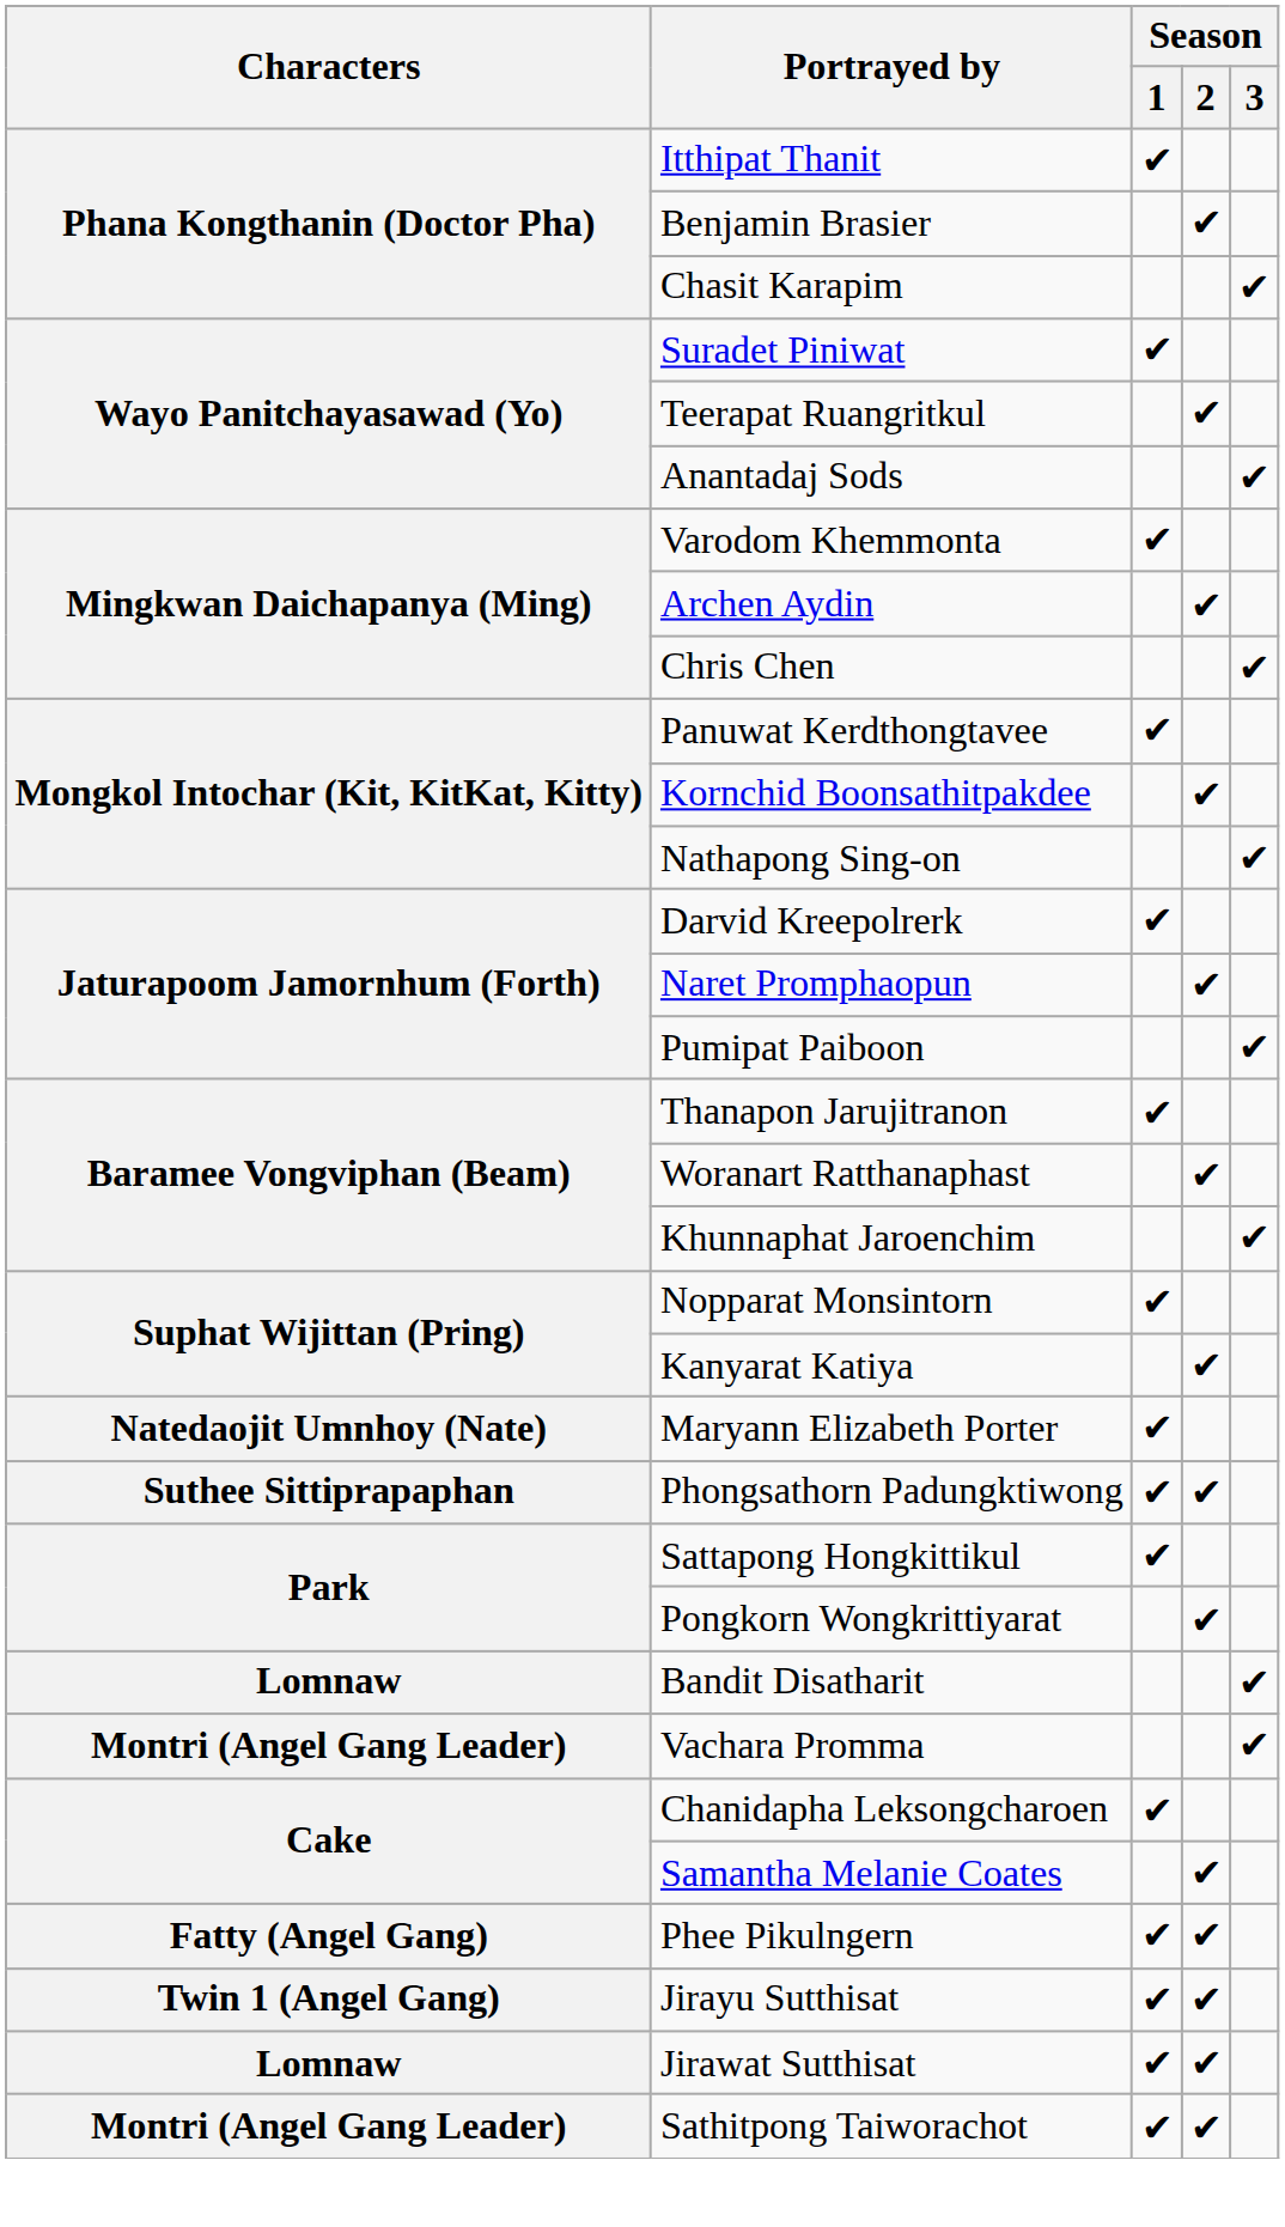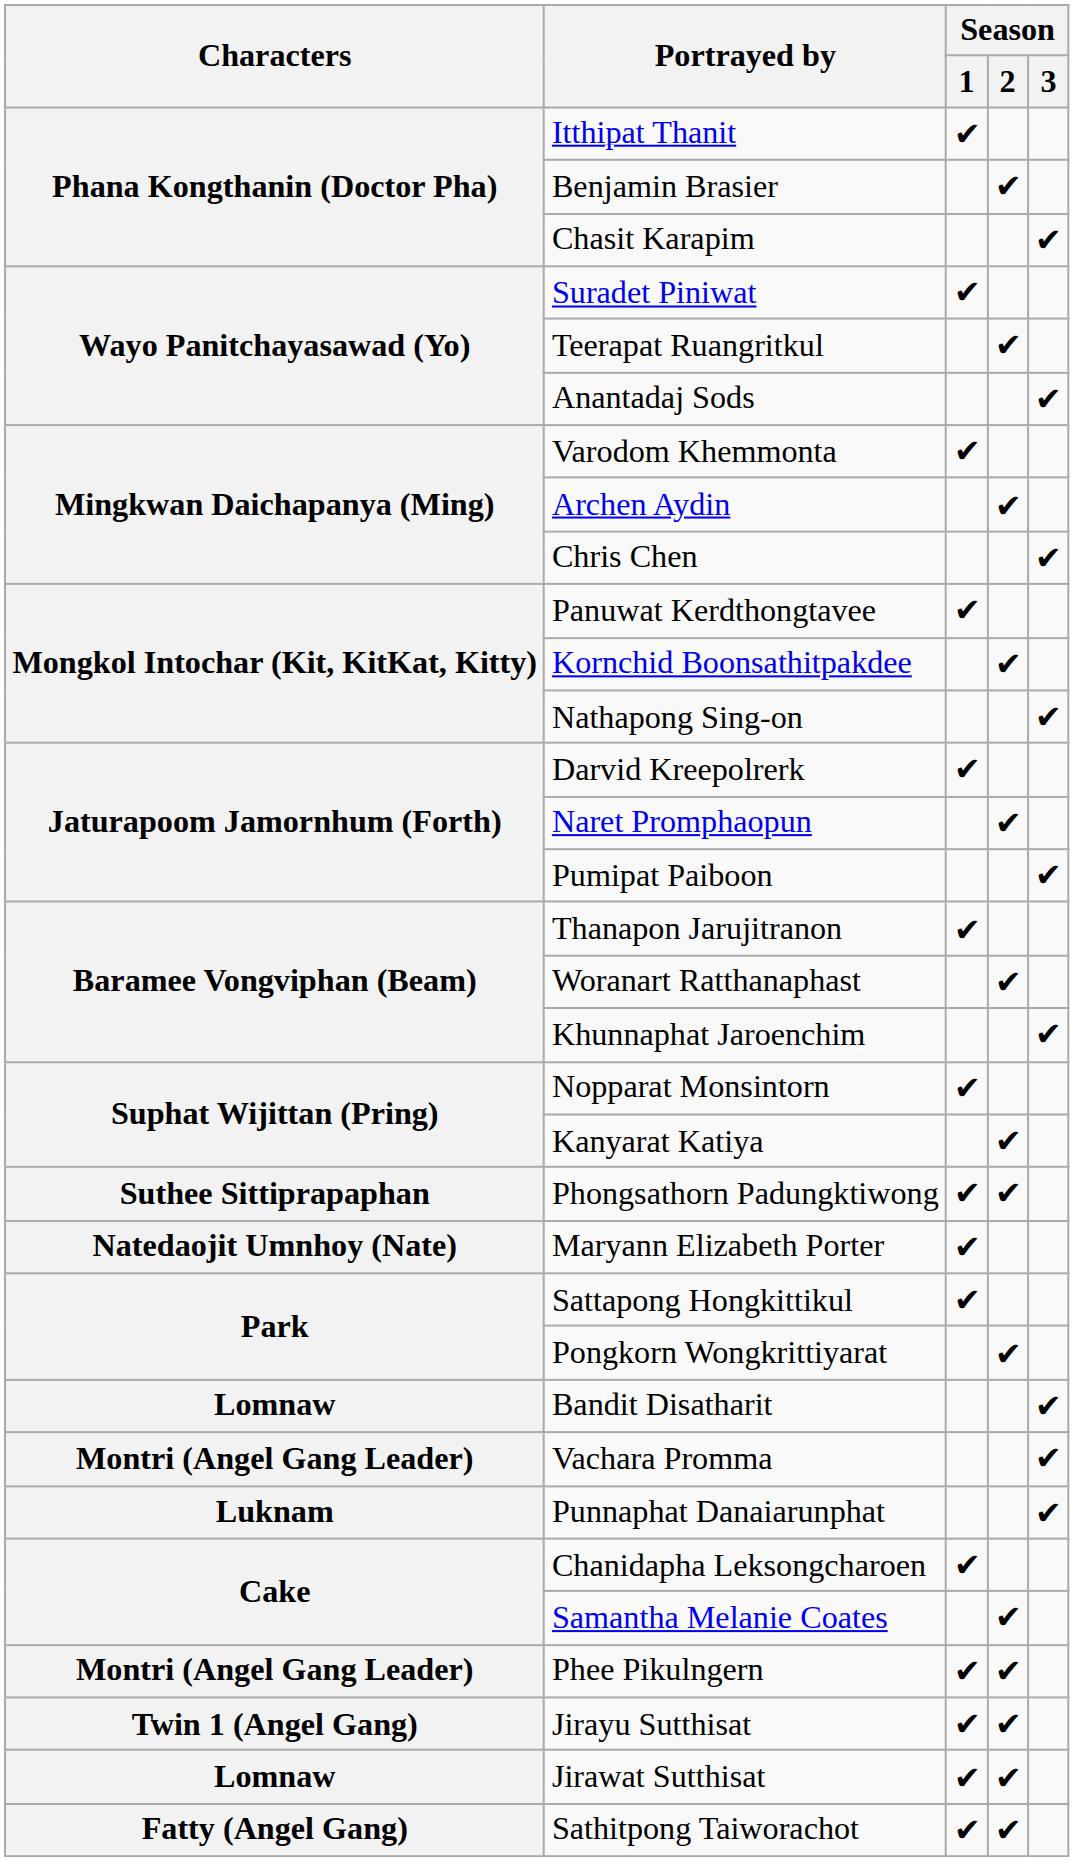rows swapped: Phongsathorn Padungktiwong <-> Maryann Elizabeth Porter
+ row: Luknam | Punnaphat Danaiarunphat | ✔
Phee Pikulngern | Characters: Fatty (Angel Gang) -> Montri (Angel Gang Leader)
Sathitpong Taiworachot | Characters: Montri (Angel Gang Leader) -> Fatty (Angel Gang)
